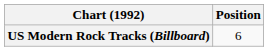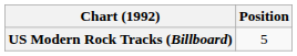US Modern Rock Tracks (Billboard) | Position: 6 -> 5
